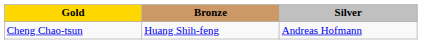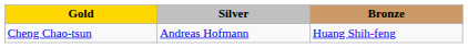columns swapped: Silver <-> Bronze
